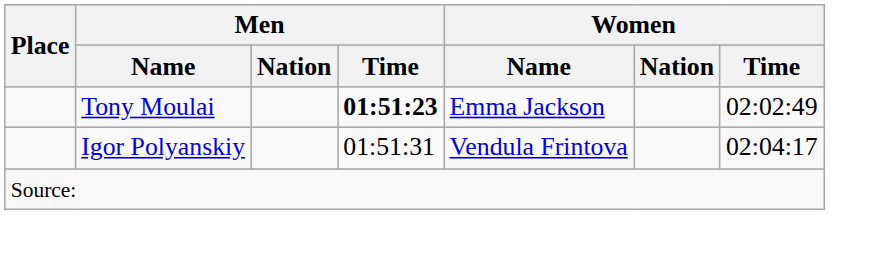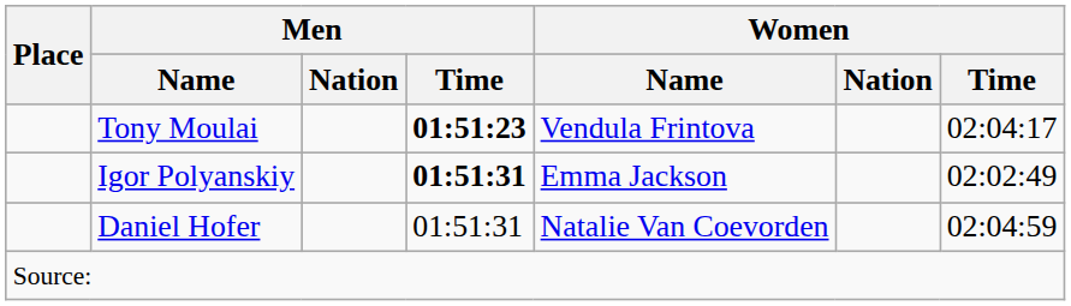Tony Moulai | Women / Name: Emma Jackson -> Vendula Frintova
Tony Moulai | Women / Time: 02:02:49 -> 02:04:17
Igor Polyanskiy | Men / Time: normal -> bold
Igor Polyanskiy | Women / Name: Vendula Frintova -> Emma Jackson
Igor Polyanskiy | Women / Time: 02:04:17 -> 02:02:49
+ row: Daniel Hofer | 01:51:31 | Natalie Van Coevorden | 02:04:59
